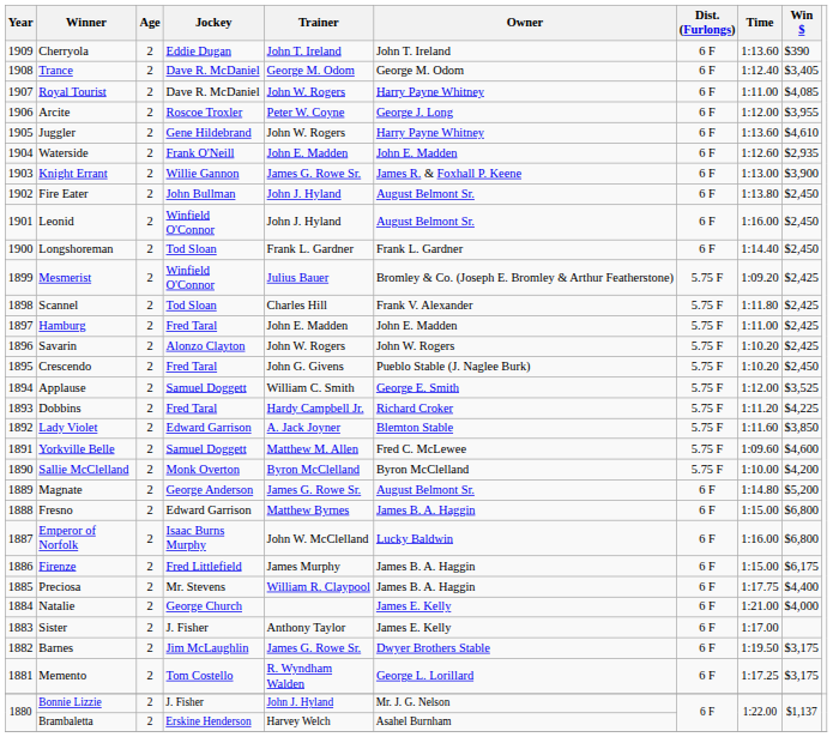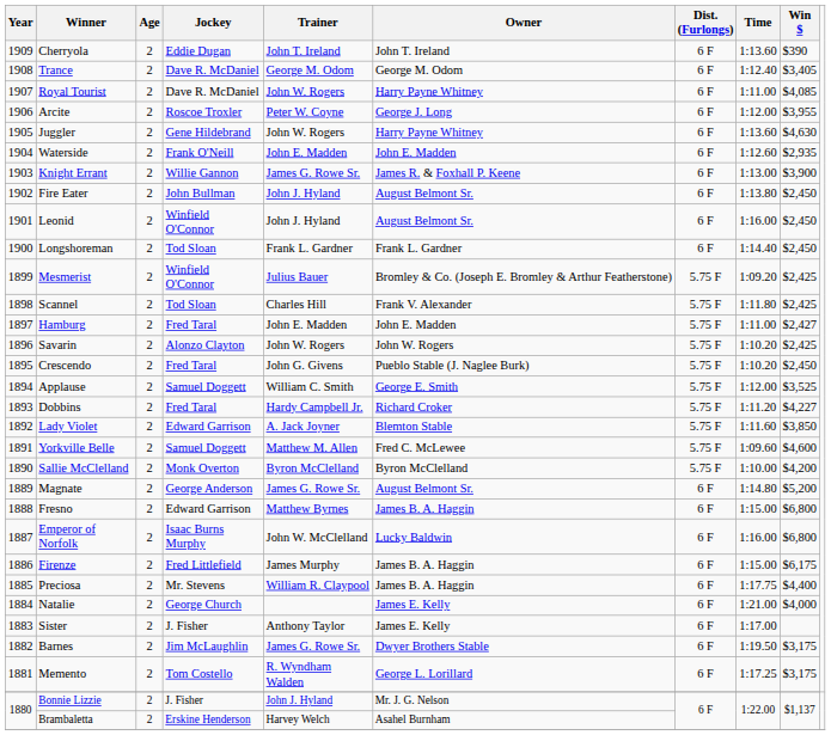Juggler | Win $: $4,610 -> $4,630
Hamburg | Win $: $2,425 -> $2,427
Dobbins | Win $: $4,225 -> $4,227
